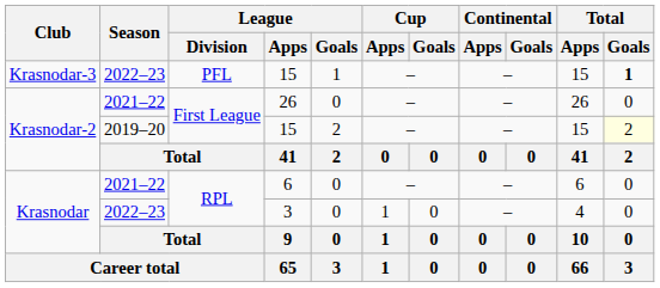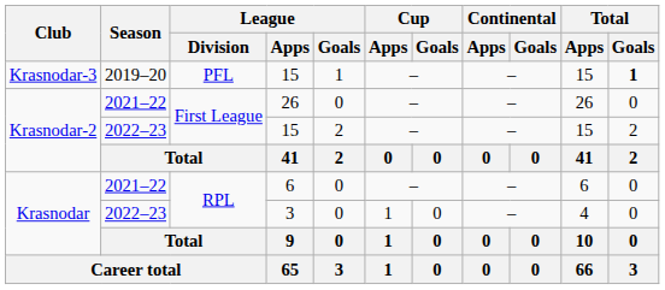Krasnodar-3 / 15 | Season: 2022–23 -> 2019–20
Krasnodar-2 / 15 | Season: 2019–20 -> 2022–23
Krasnodar-2 / 15 | Total / Goals: lightyellow background -> no background
